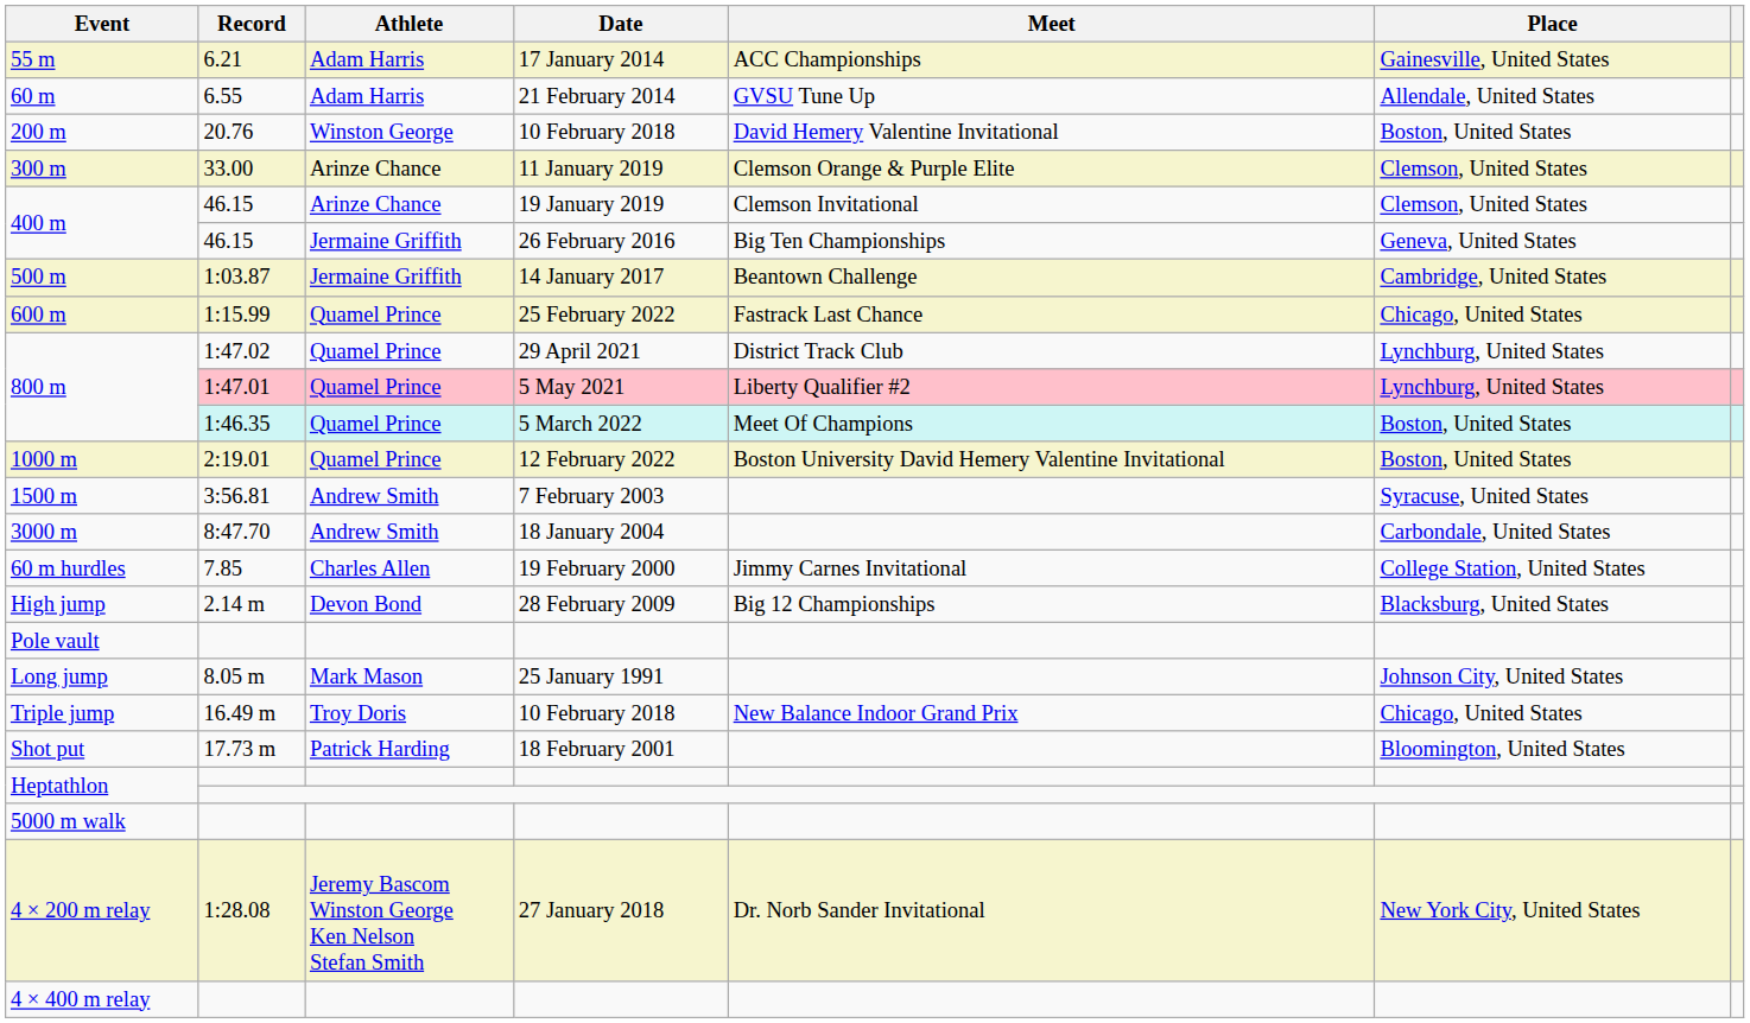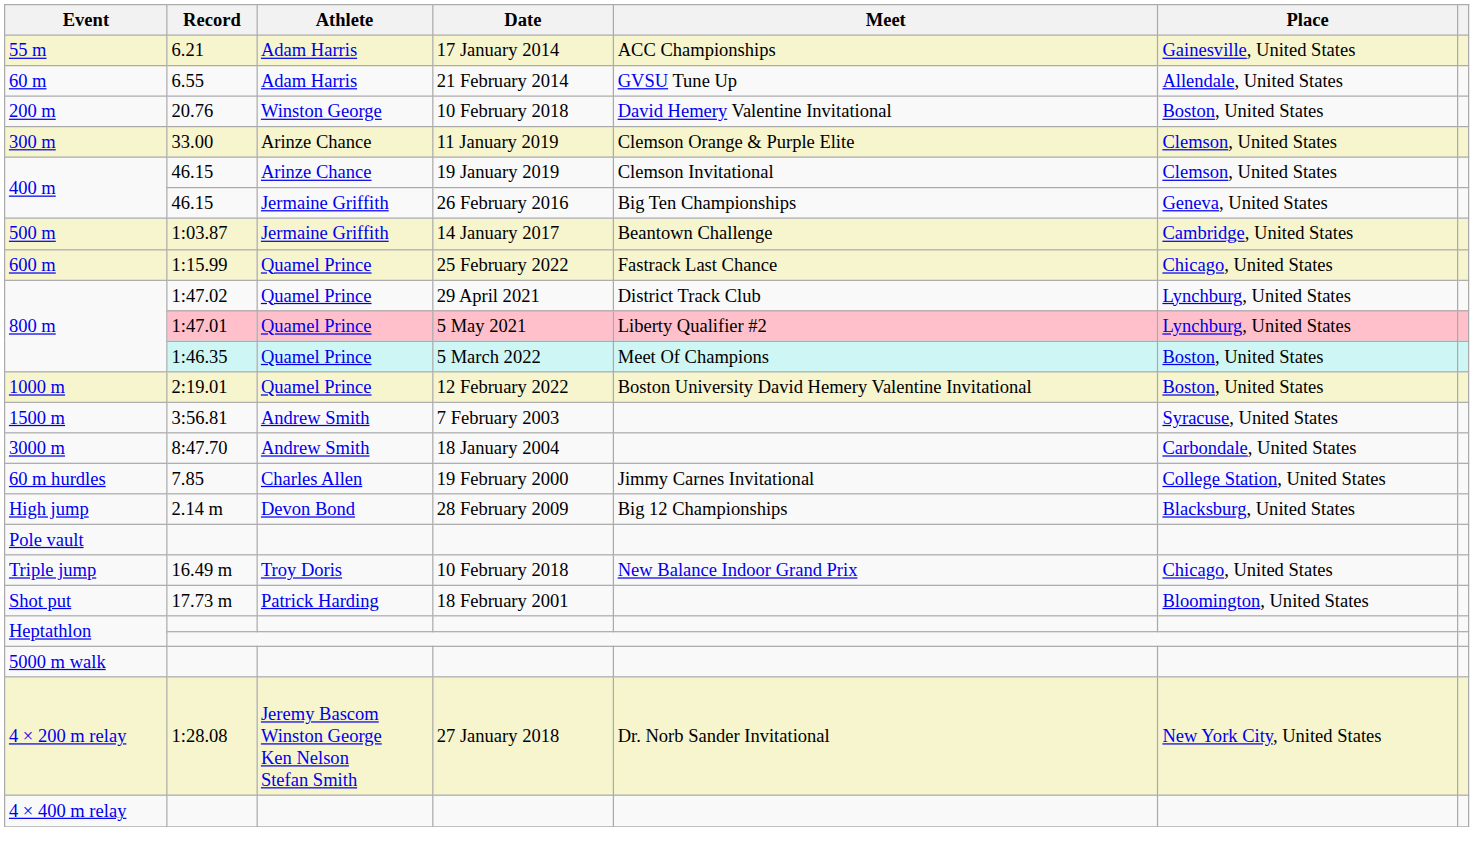- row: Long jump | 8.05 m | Mark Mason | 25 January 1991 | Johnson City, United States
